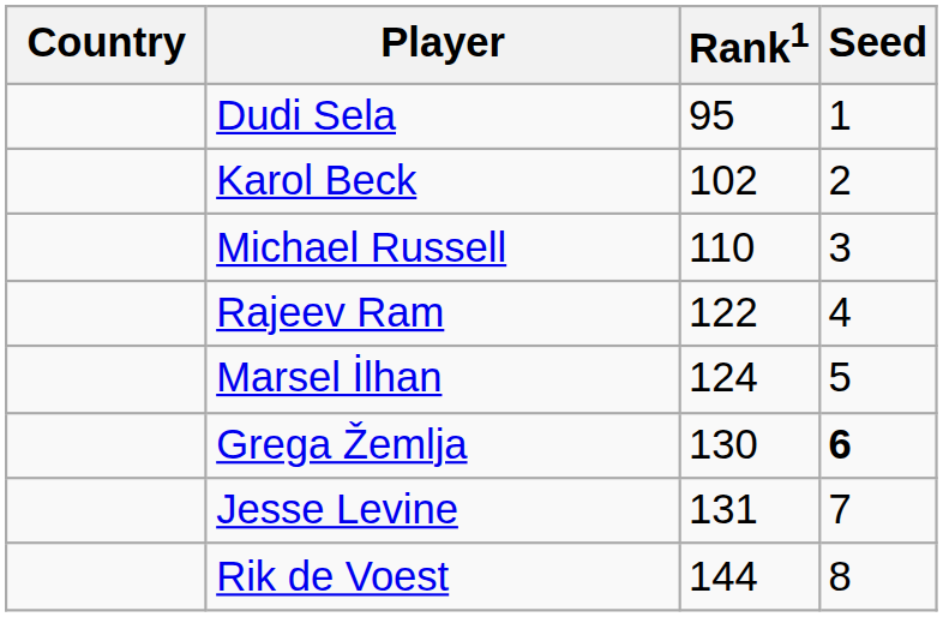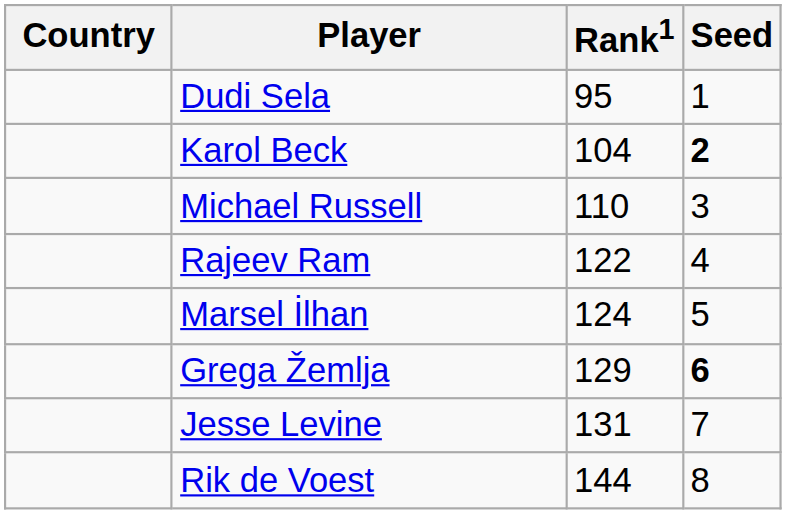Karol Beck | Rank1: 102 -> 104
Karol Beck | Seed: normal -> bold
Grega Žemlja | Rank1: 130 -> 129
